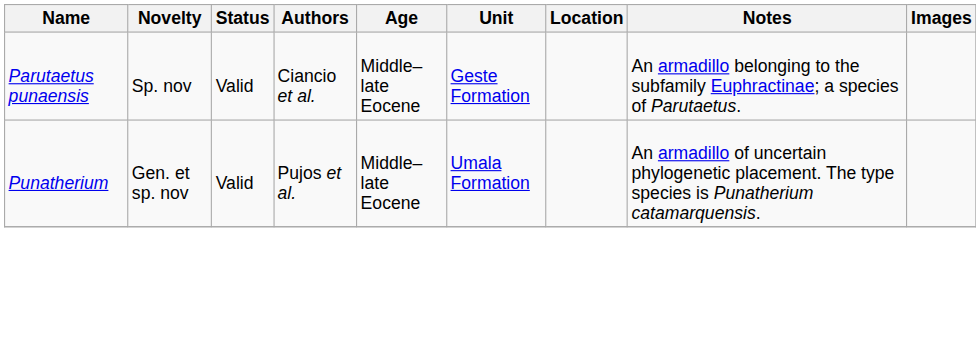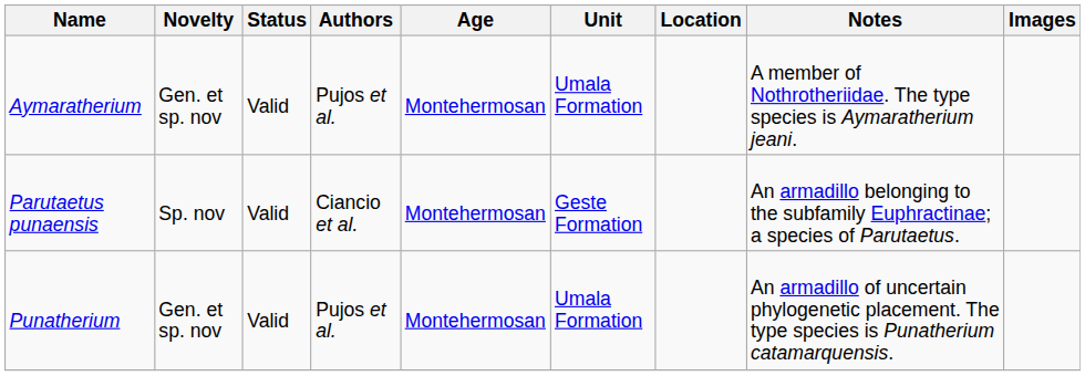+ row: Aymaratherium | Gen. et sp. nov | Valid | Pujos et al. | Montehermosan | Umala Formation | A member of Nothrotheriidae. The type species is Aymaratherium jeani.
Parutaetus punaensis | Age: Middle–late Eocene -> Montehermosan
Punatherium | Age: Middle–late Eocene -> Montehermosan
